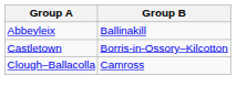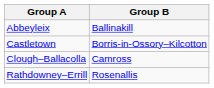+ row: Rathdowney–Errill | Rosenallis
